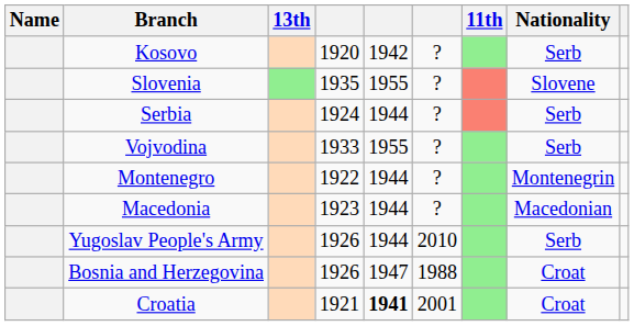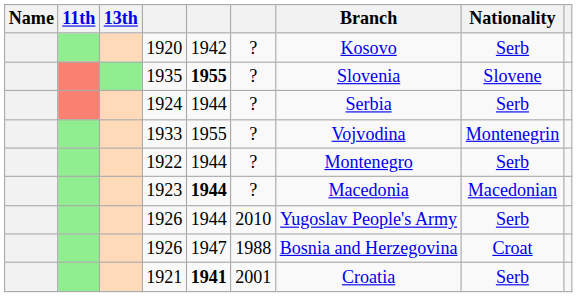columns swapped: 11th <-> Branch
1935 | column 5: normal -> bold
1933 | Nationality: Serb -> Montenegrin
1922 | Nationality: Montenegrin -> Serb
1923 | column 5: normal -> bold
1921 | Nationality: Croat -> Serb
